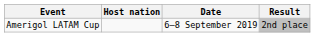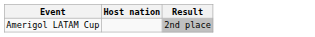- column: Date | 6–8 September 2019
